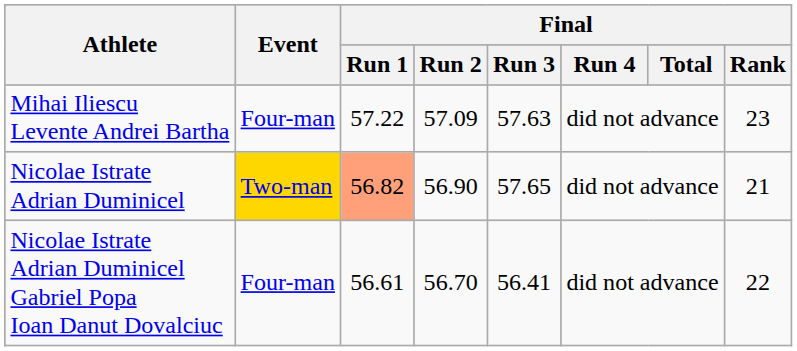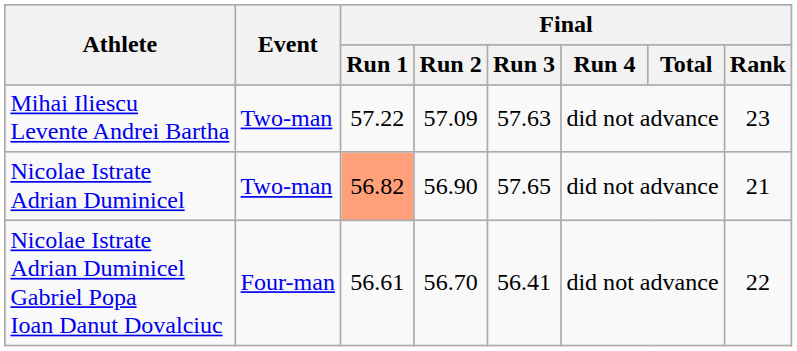Mihai Iliescu Levente Andrei Bartha | Event: Four-man -> Two-man
Nicolae Istrate Adrian Duminicel | Event: gold background -> no background
